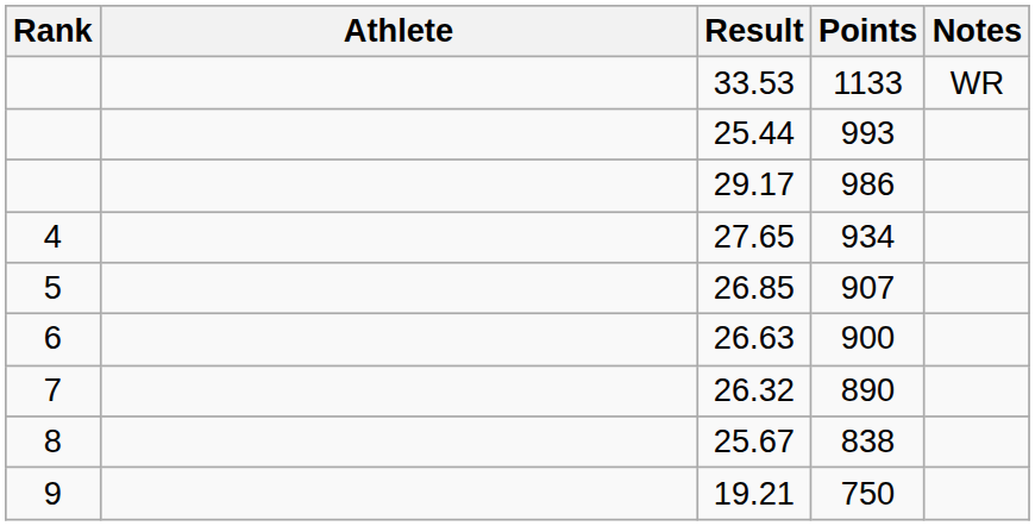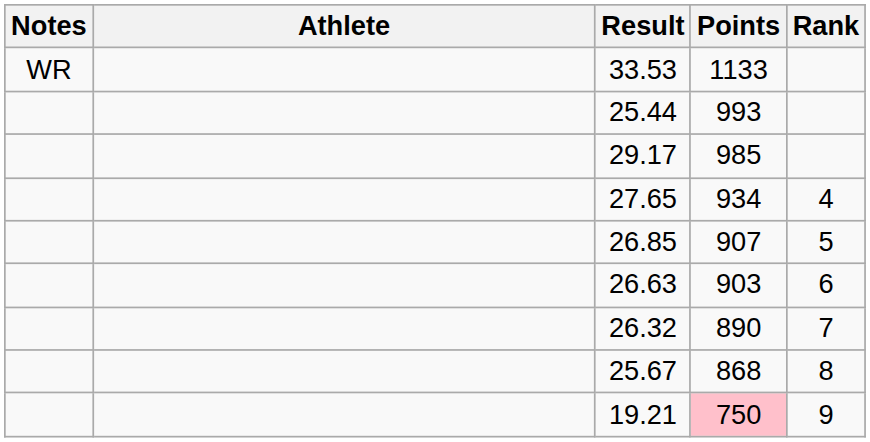columns swapped: Rank <-> Notes
29.17 | Points: 986 -> 985
26.63 | Points: 900 -> 903
25.67 | Points: 838 -> 868
19.21 | Points: no background -> pink background
